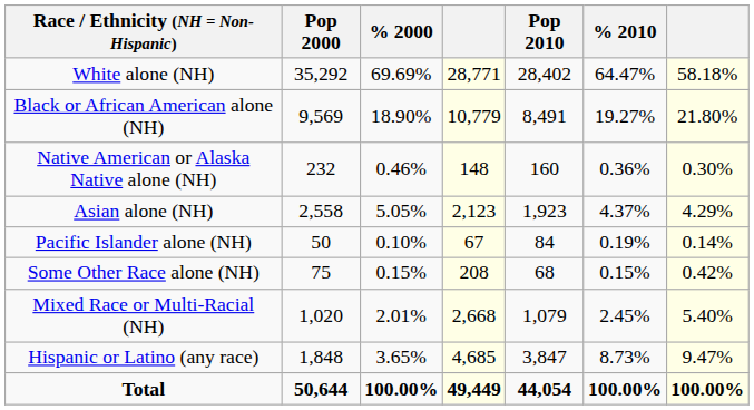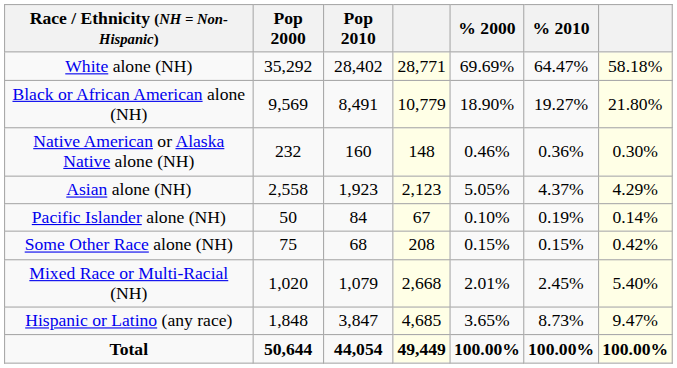columns swapped: Pop 2010 <-> % 2000
